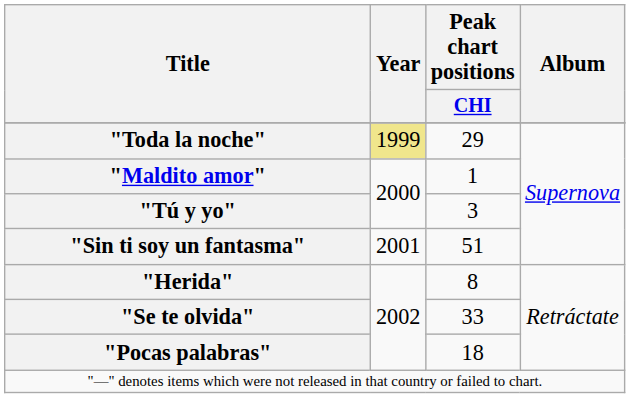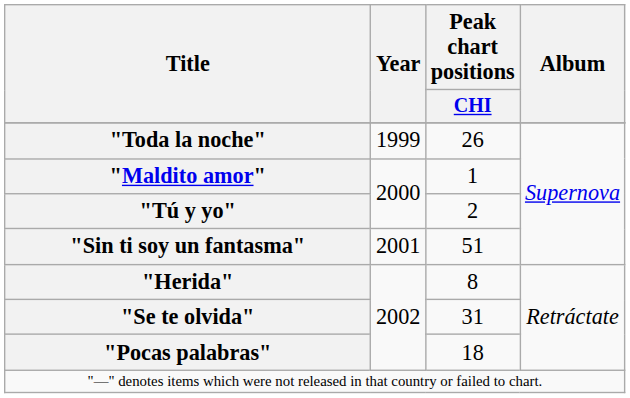"Toda la noche" | Year: khaki background -> no background
"Toda la noche" | Peak chart positions / CHI: 29 -> 26
"Tú y yo" | Peak chart positions / CHI: 3 -> 2
"Se te olvida" | Peak chart positions / CHI: 33 -> 31
